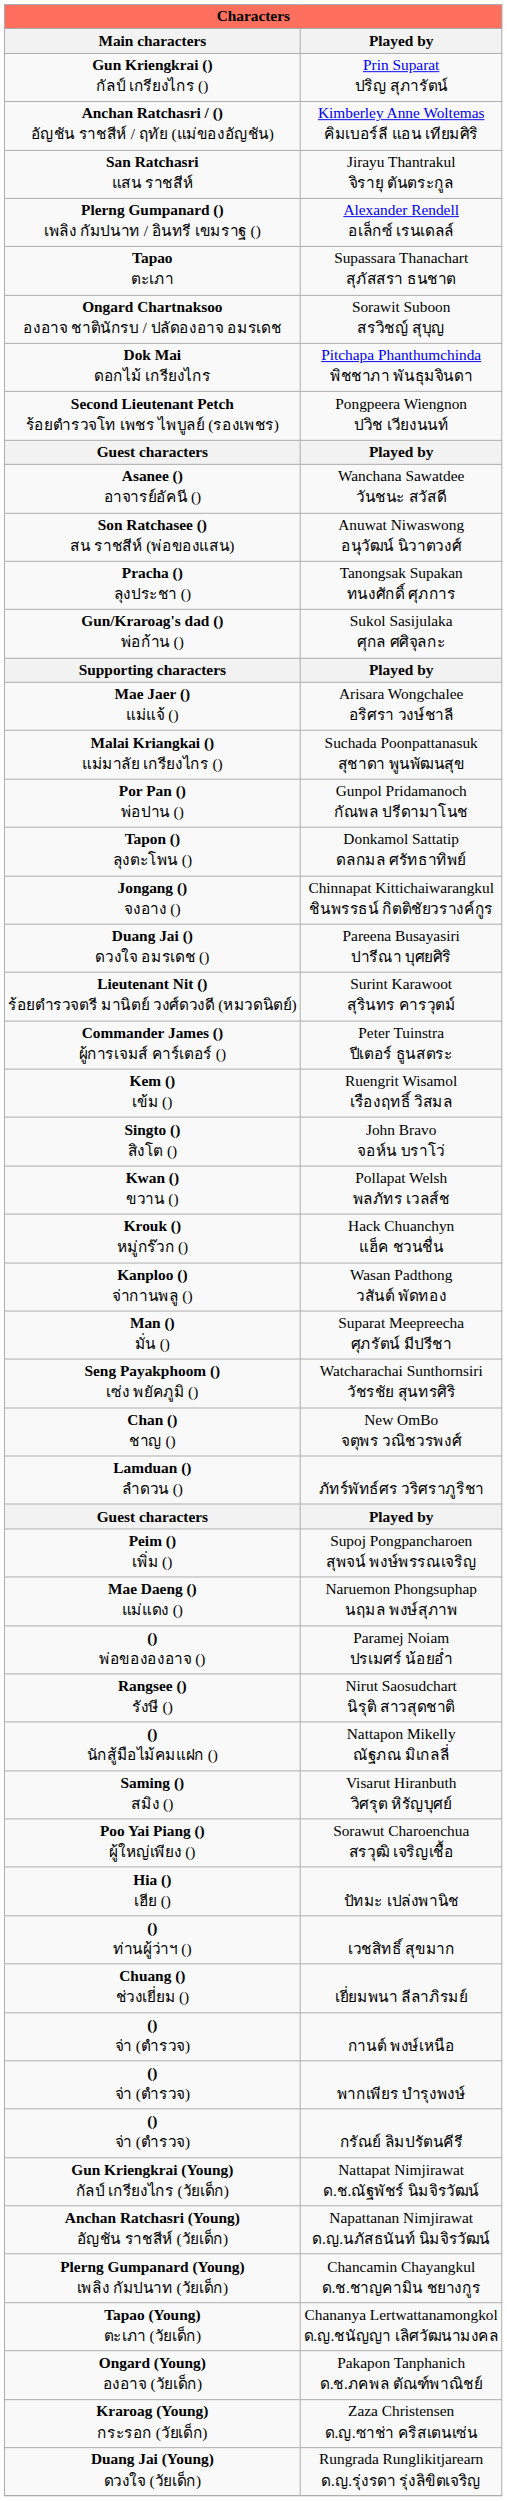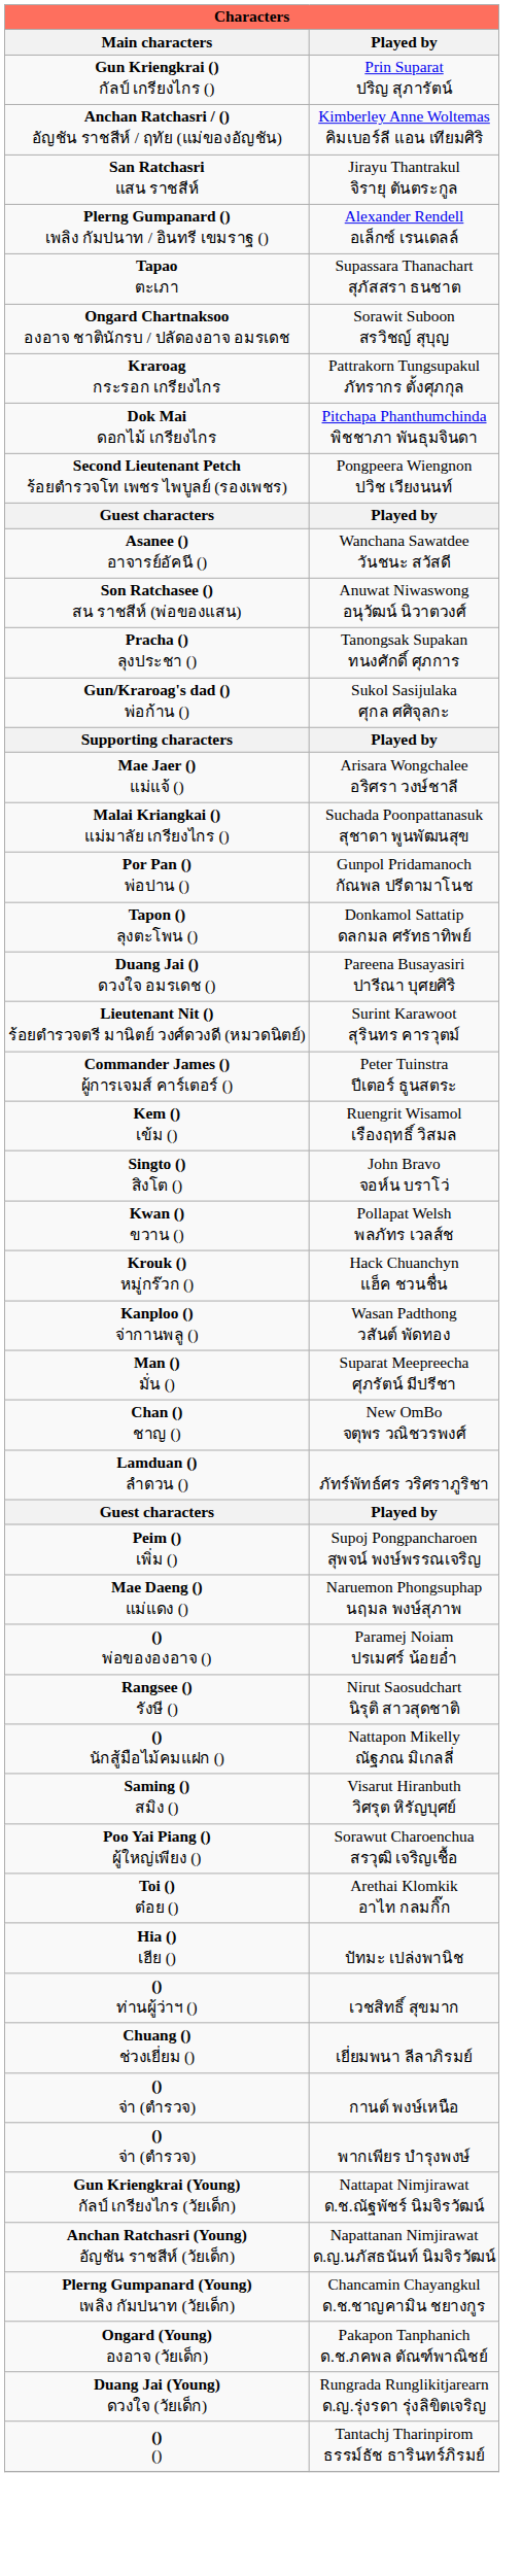+ row: Kraroag กระรอก เกรียงไกร | Pattrakorn Tungsupakul ภัทรากร ตั้งศุภกุล
- row: Jongang () จงอาง () | Chinnapat Kittichaiwarangkul ชินพรรธน์ กิตติชัยวรางค์กูร
- row: Seng Payakphoom () เซ่ง พยัคภูมิ () | Watcharachai Sunthornsiri วัชรชัย สุนทรศิริ
+ row: Toi () ต๋อย () | Arethai Klomkik อาไท กลมกิ๊ก
- row: () จ่า (ตำรวจ) | กรัณย์ ลิมปรัตนคีรี
- row: Tapao (Young) ตะเภา (วัยเด็ก) | Chananya Lertwattanamongkol ด.ญ.ชนัญญา เลิศวัฒนามงคล
- row: Kraroag (Young) กระรอก (วัยเด็ก) | Zaza Christensen ด.ญ.ซาช่า คริสเตนเซ่น
+ row: () () | Tantachj Tharinpirom ธรรม์ธัช ธารินทร์ภิรมย์
